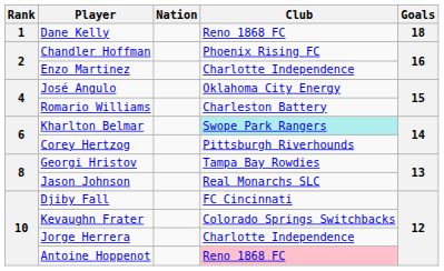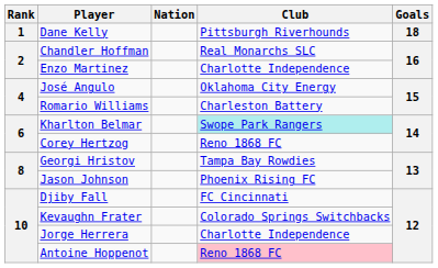Dane Kelly | Club: Reno 1868 FC -> Pittsburgh Riverhounds
Chandler Hoffman | Club: Phoenix Rising FC -> Real Monarchs SLC
Corey Hertzog | Club: Pittsburgh Riverhounds -> Reno 1868 FC
Jason Johnson | Club: Real Monarchs SLC -> Phoenix Rising FC
